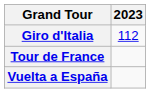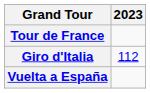rows swapped: Giro d'Italia <-> Tour de France
